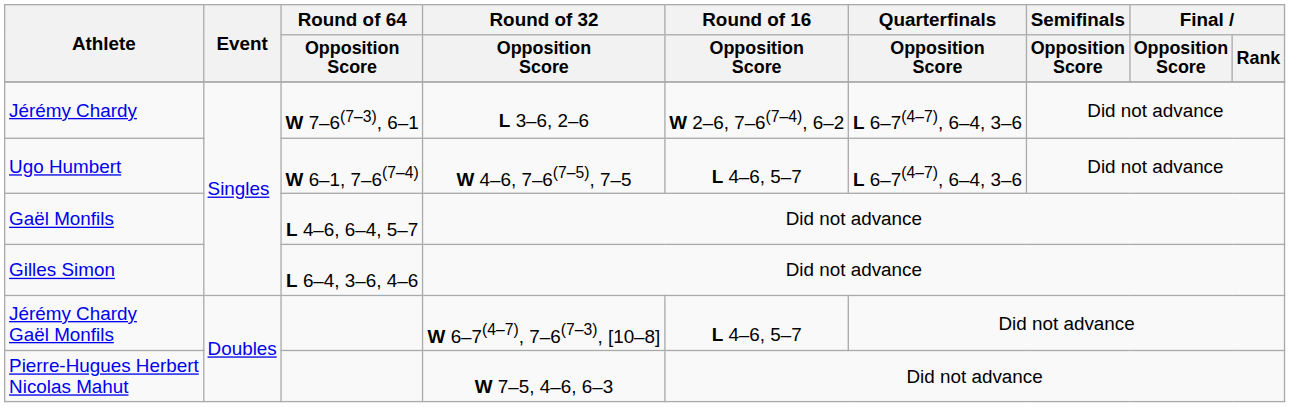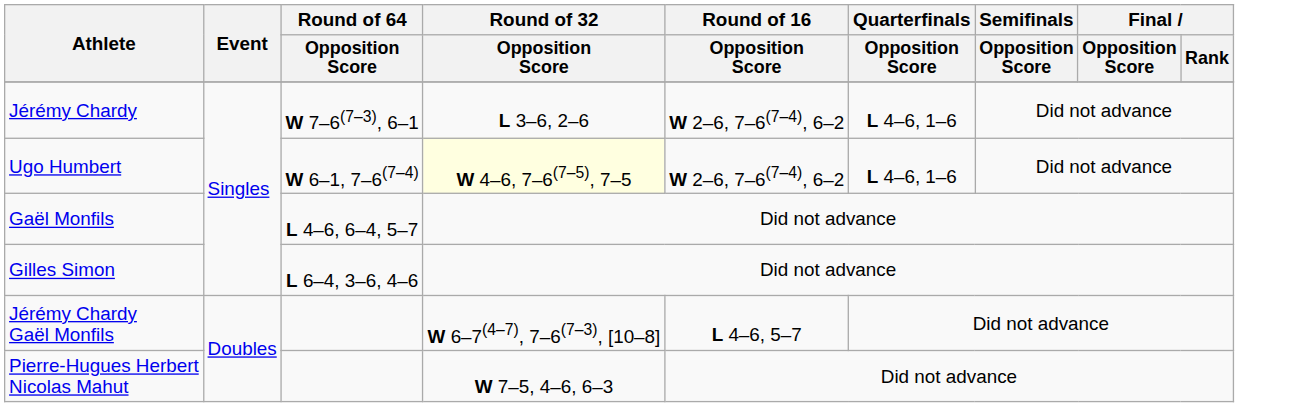Jérémy Chardy | Quarterfinals / Opposition Score: L 6–7(4–7), 6–4, 3–6 -> L 4–6, 1–6
Ugo Humbert | Round of 32 / Opposition Score: no background -> lightyellow background
Ugo Humbert | Round of 16 / Opposition Score: L 4–6, 5–7 -> W 2–6, 7–6(7–4), 6–2
Ugo Humbert | Quarterfinals / Opposition Score: L 6–7(4–7), 6–4, 3–6 -> L 4–6, 1–6
